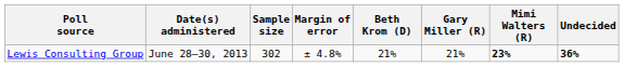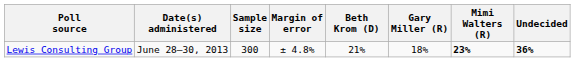Lewis Consulting Group | Sample size: 302 -> 300
Lewis Consulting Group | Gary Miller (R): 21% -> 18%
